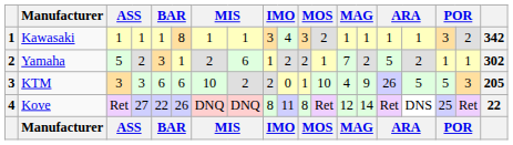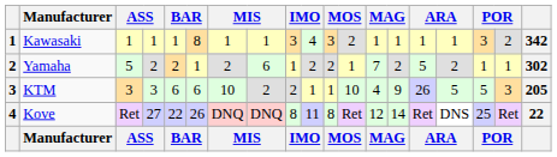Yamaha | column 5: 3 -> 2
KTM | column 10: 0 -> 1
